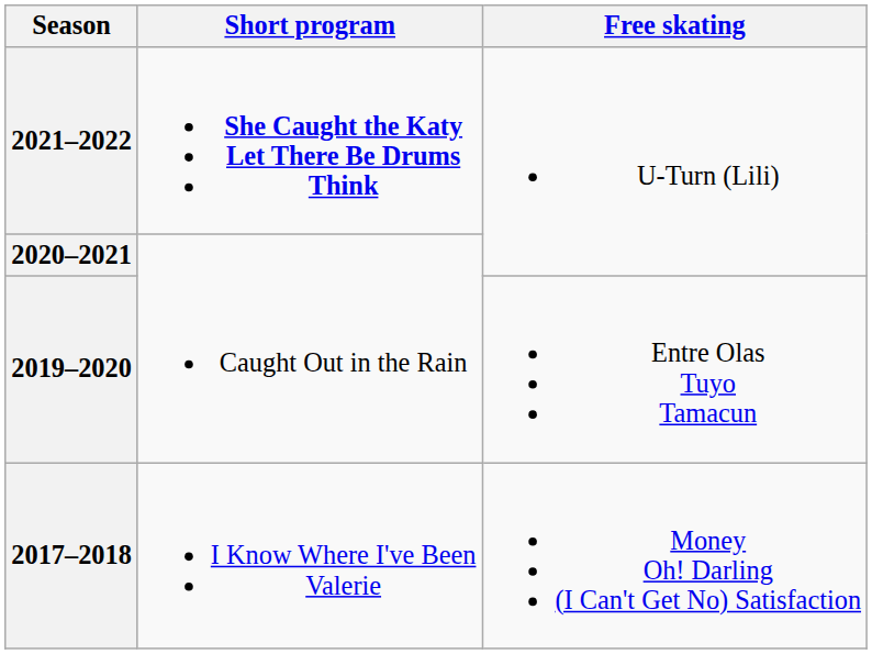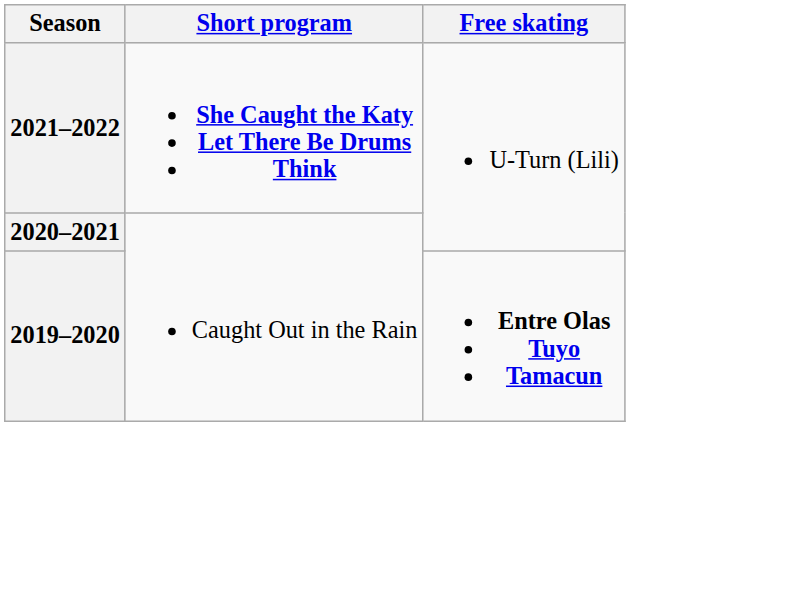2019–2020 | Free skating: normal -> bold
- row: 2017–2018 | I Know Where I've Been Valerie | Money Oh! Darling (I Can't Get No) Satisfaction
